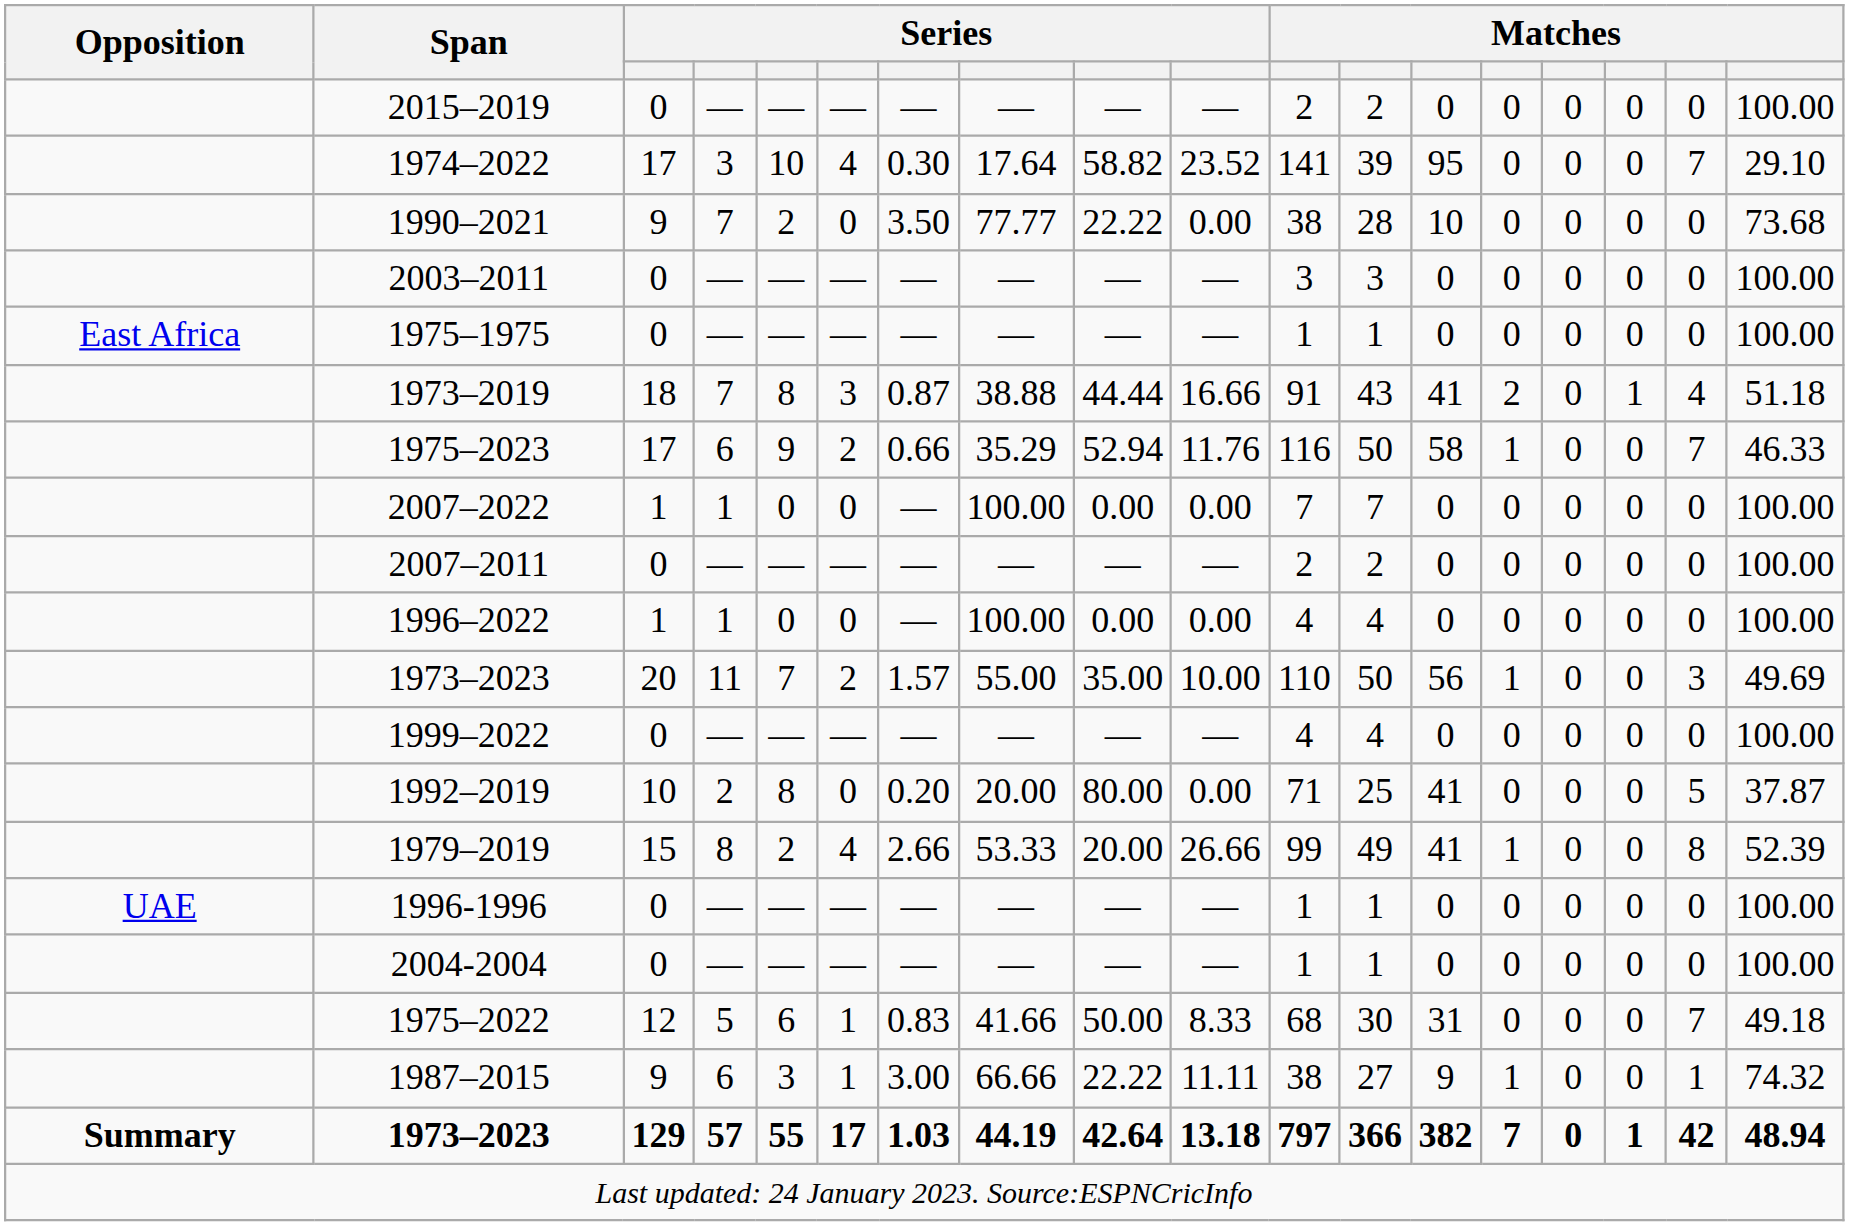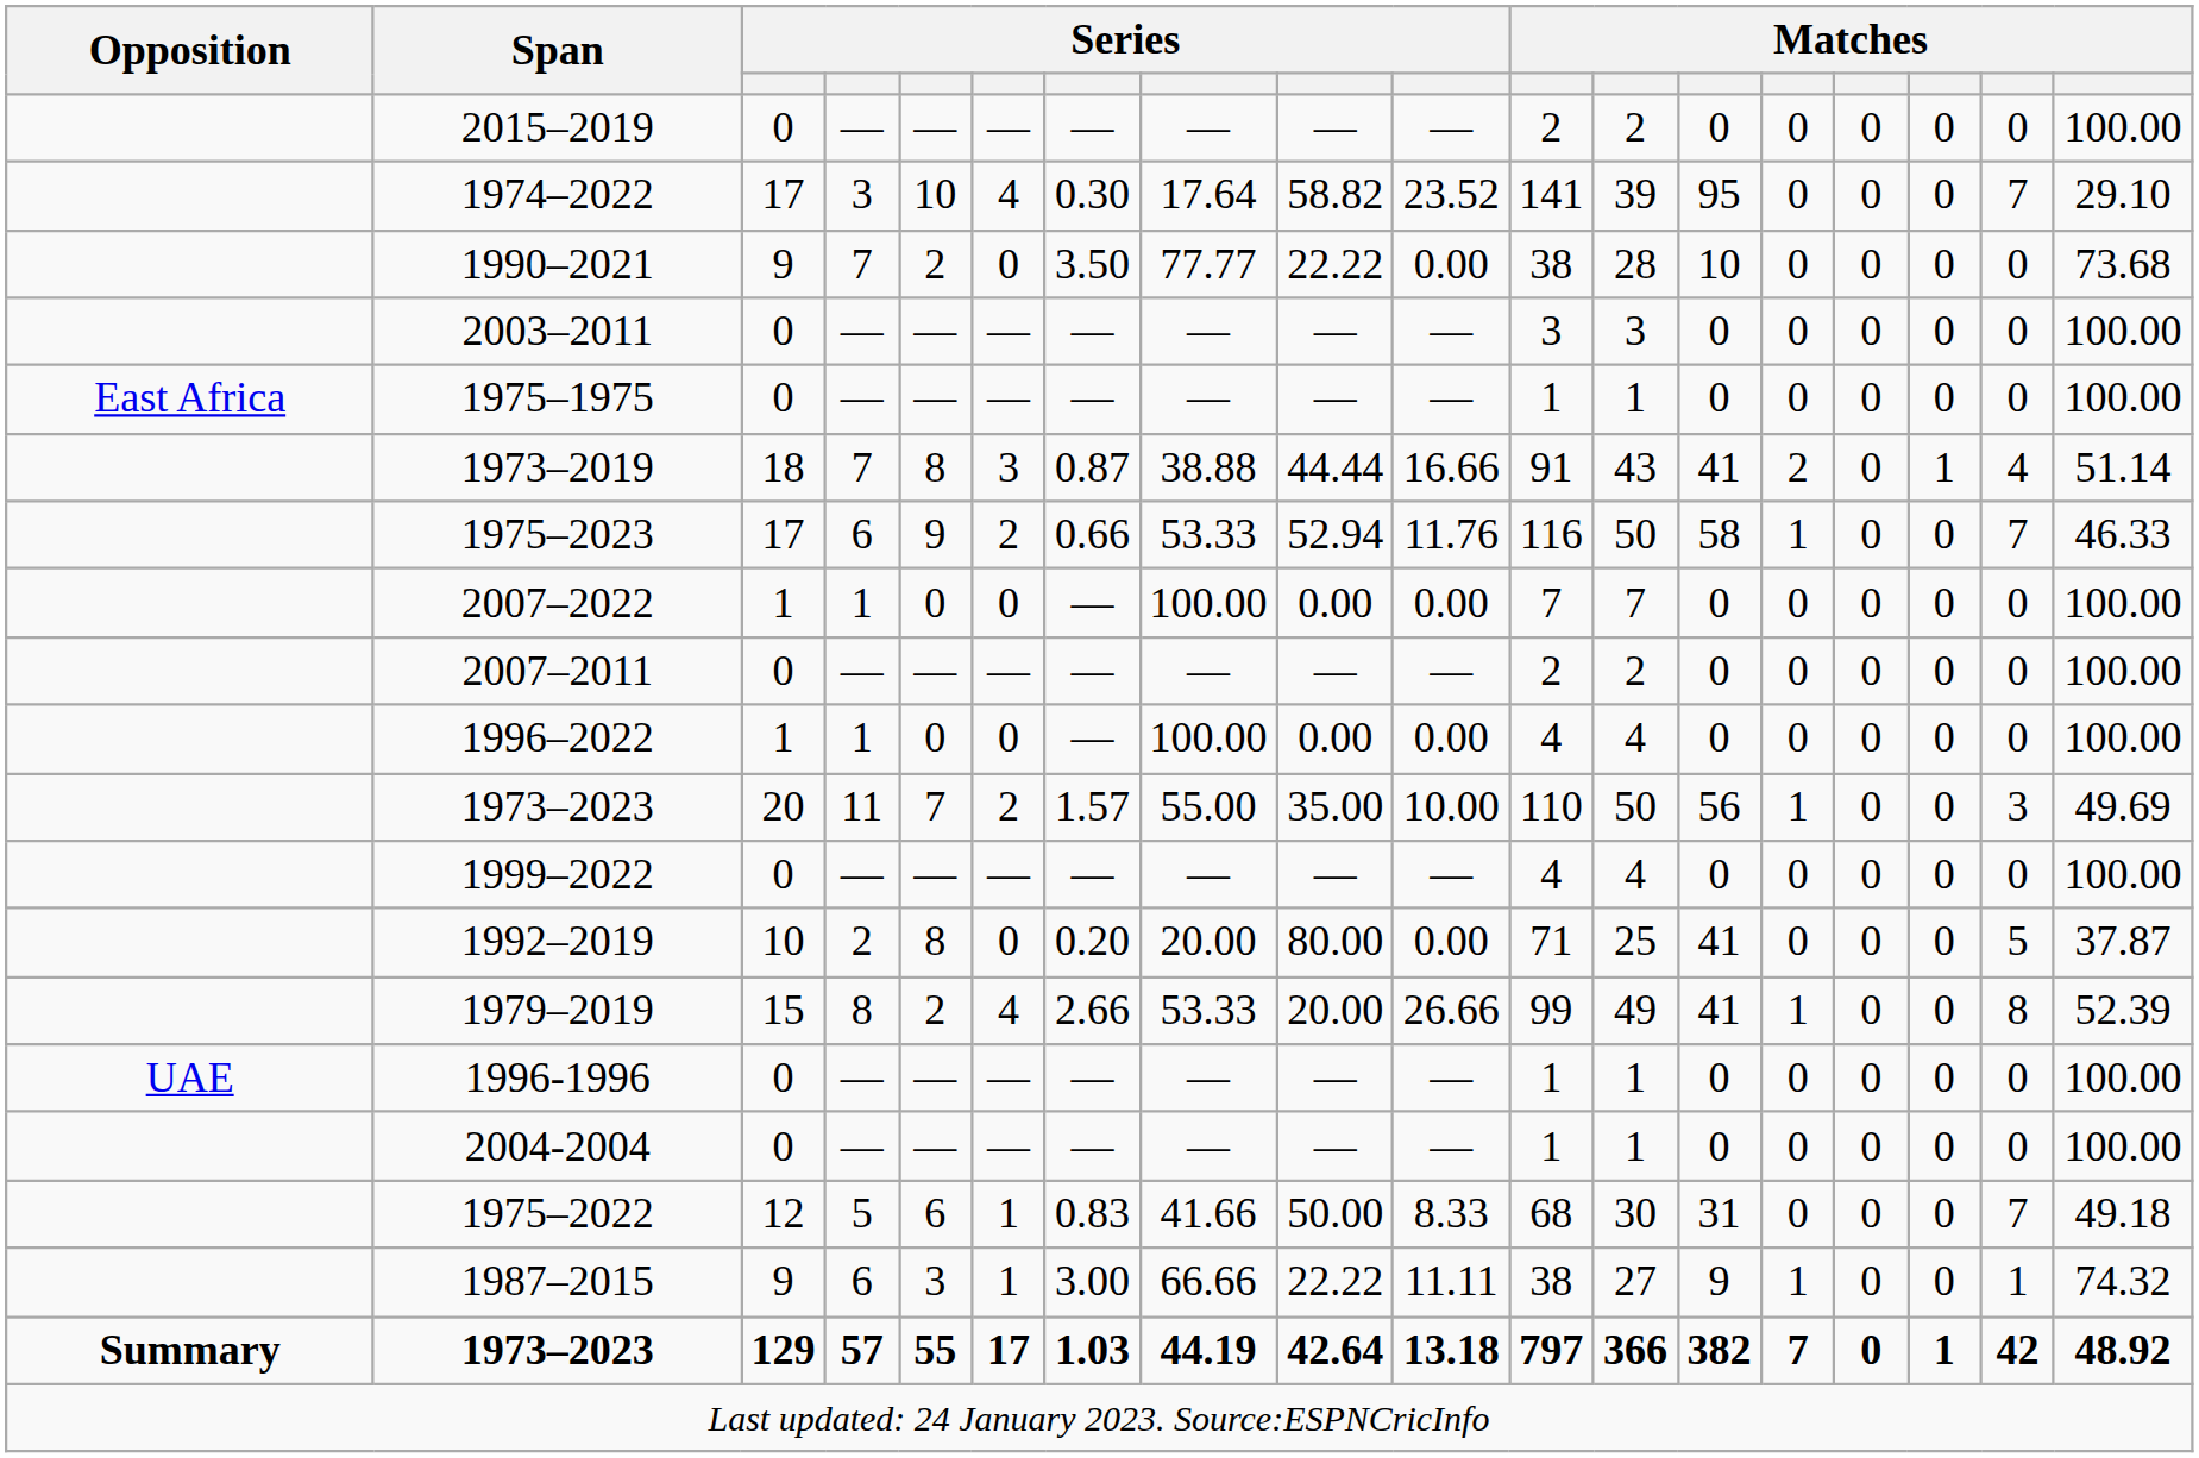1973–2019 | column 18: 51.18 -> 51.14
1975–2023 | column 8: 35.29 -> 53.33
1973–2023 / 129 | column 18: 48.94 -> 48.92
